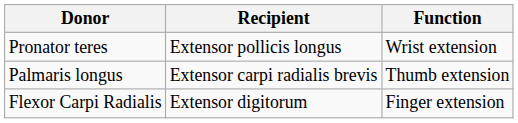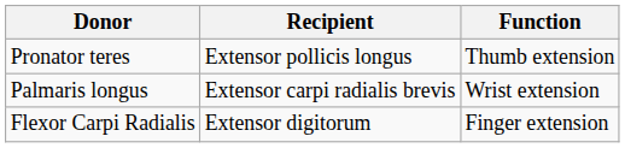Pronator teres | Function: Wrist extension -> Thumb extension
Palmaris longus | Function: Thumb extension -> Wrist extension
